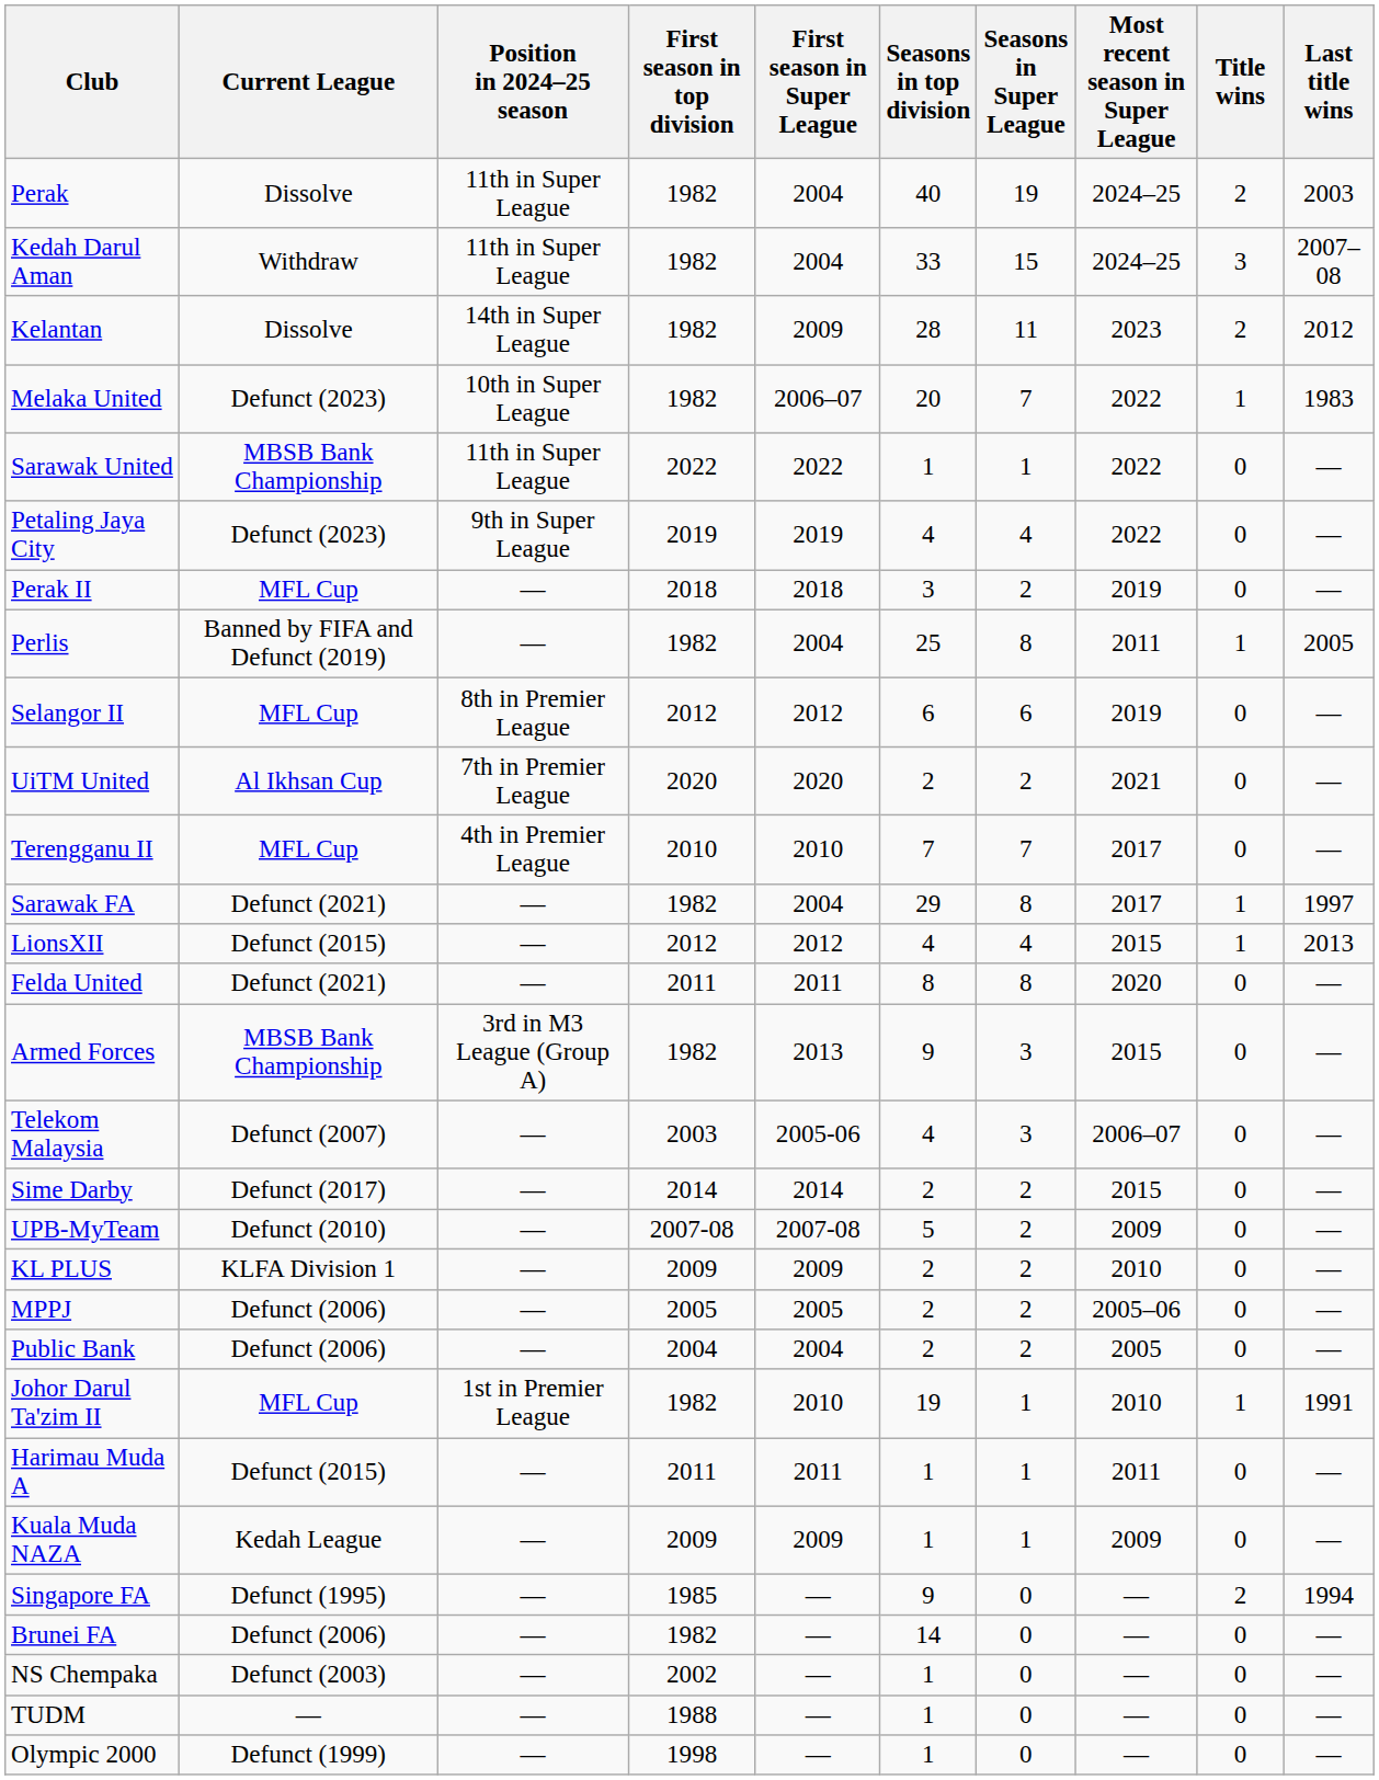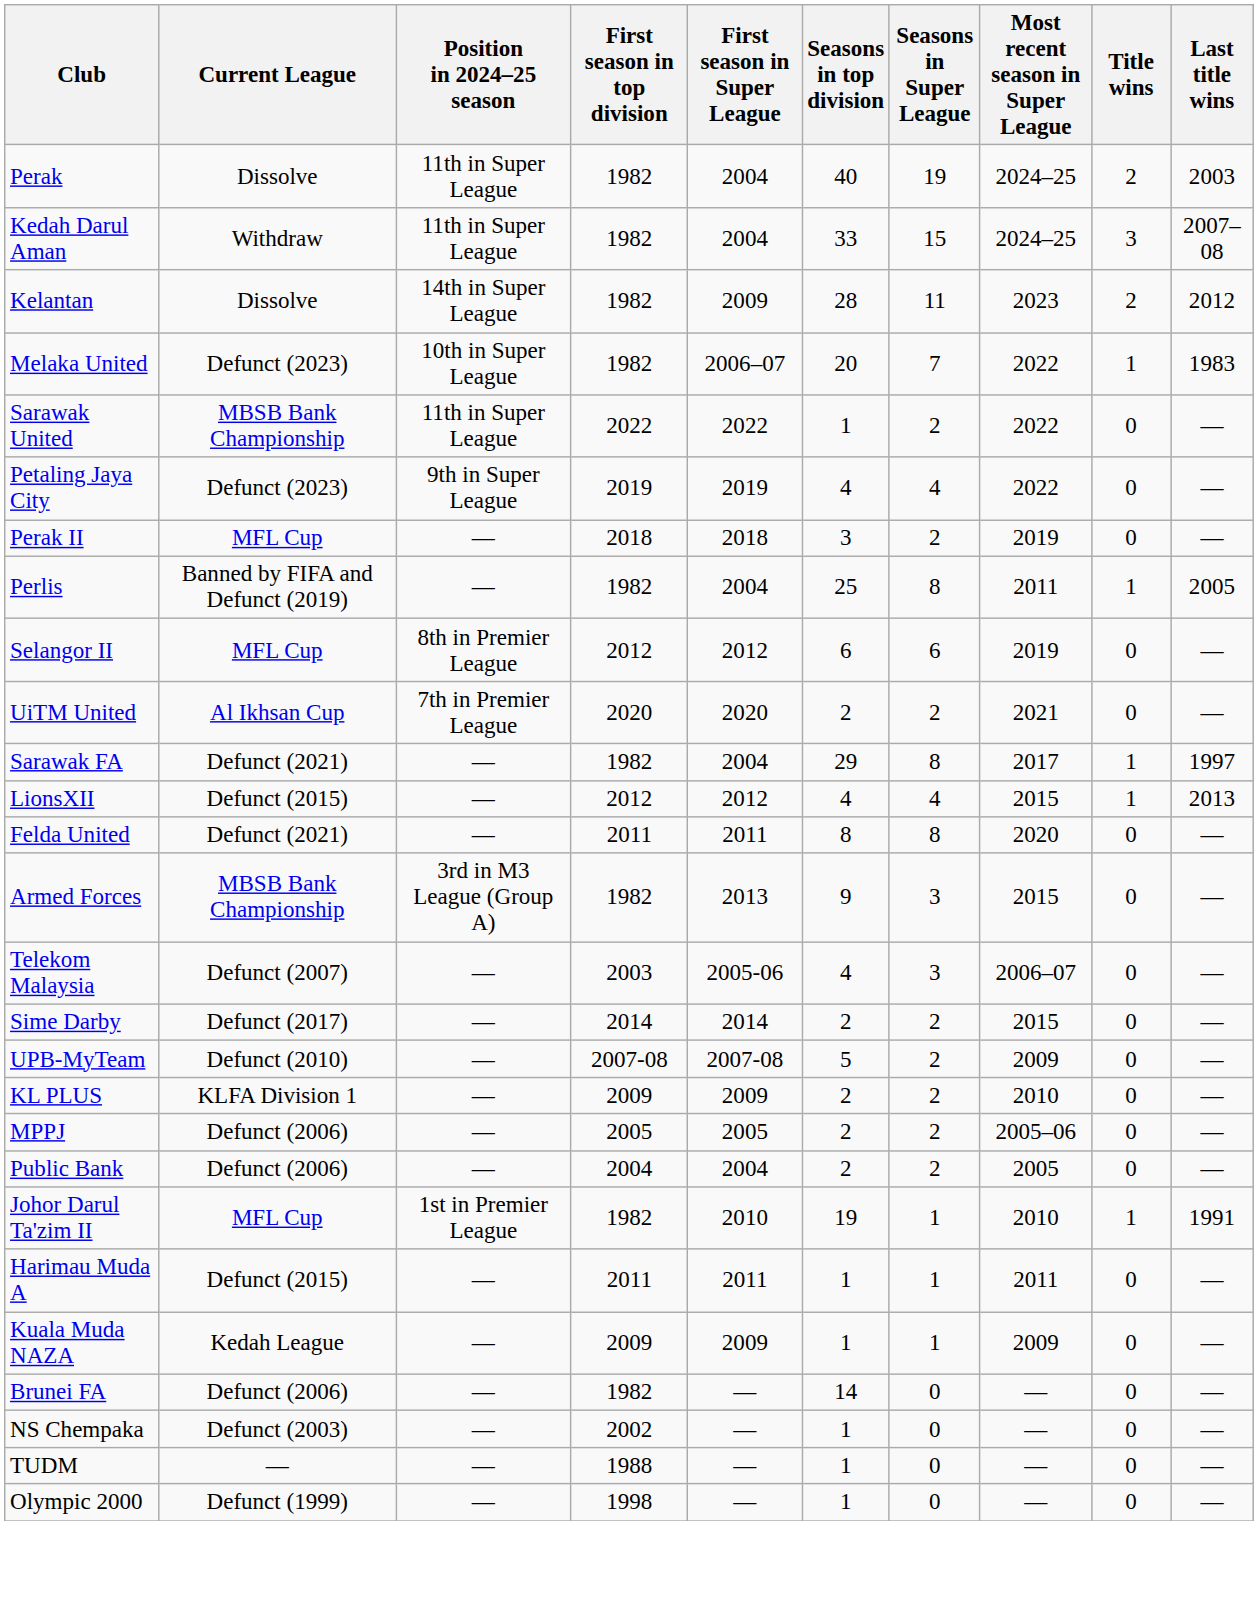Sarawak United | Seasons in Super League: 1 -> 2
- row: Terengganu II | MFL Cup | 4th in Premier League | 2010 | 2010 | 7 | 7 | 2017 | 0 | —
- row: Singapore FA | Defunct (1995) | — | 1985 | — | 9 | 0 | — | 2 | 1994
